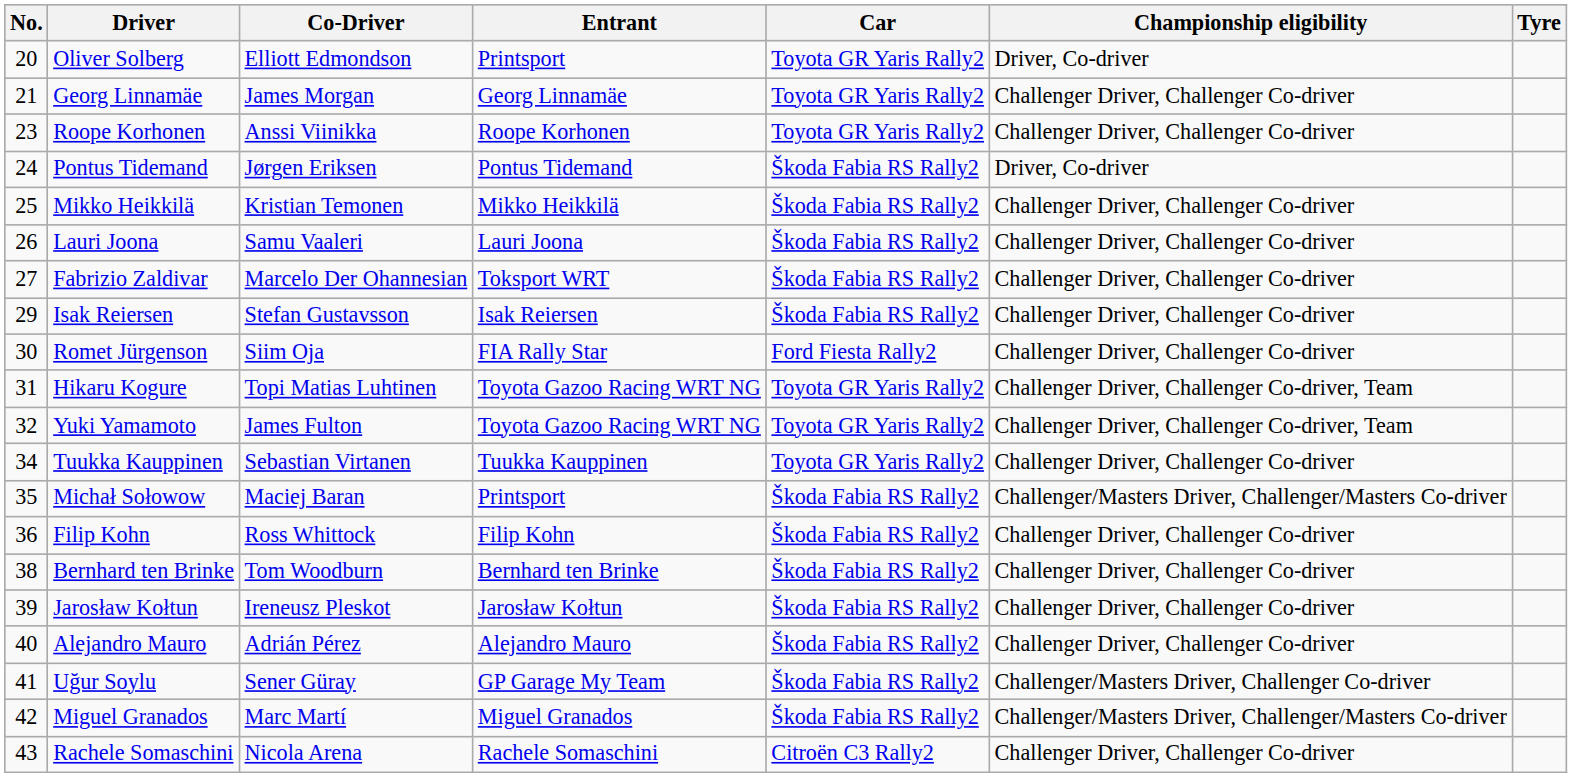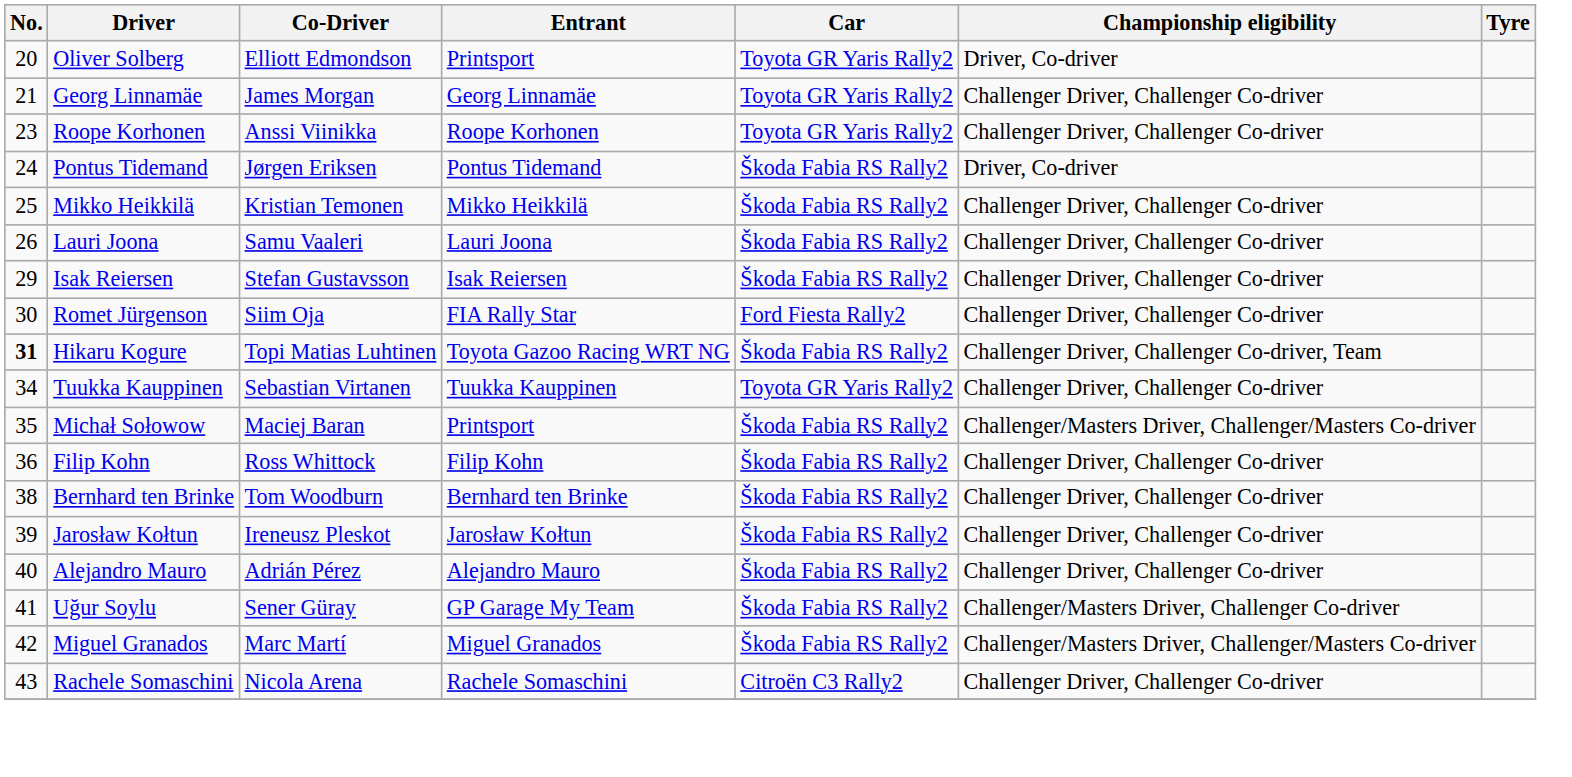- row: 27 | Fabrizio Zaldivar | Marcelo Der Ohannesian | Toksport WRT | Škoda Fabia RS Rally2 | Challenger Driver, Challenger Co-driver
Hikaru Kogure | No.: normal -> bold
Hikaru Kogure | Car: Toyota GR Yaris Rally2 -> Škoda Fabia RS Rally2
- row: 32 | Yuki Yamamoto | James Fulton | Toyota Gazoo Racing WRT NG | Toyota GR Yaris Rally2 | Challenger Driver, Challenger Co-driver, Team
